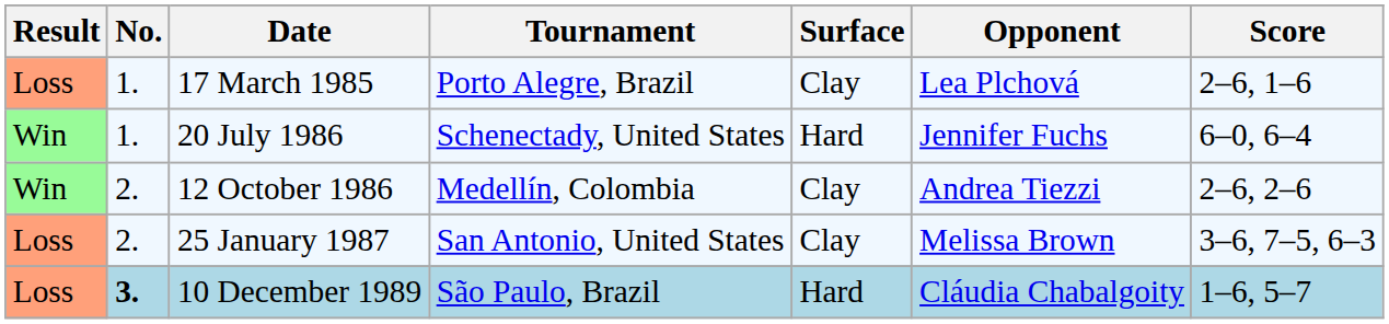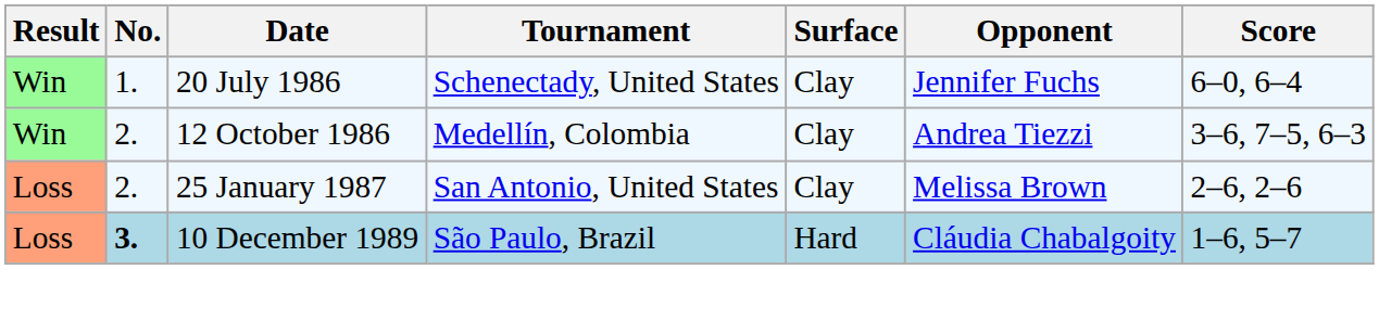- row: Loss | 1. | 17 March 1985 | Porto Alegre, Brazil | Clay | Lea Plchová | 2–6, 1–6
20 July 1986 | Surface: Hard -> Clay
12 October 1986 | Score: 2–6, 2–6 -> 3–6, 7–5, 6–3
25 January 1987 | Score: 3–6, 7–5, 6–3 -> 2–6, 2–6
